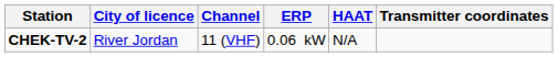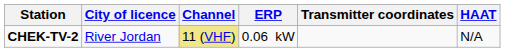columns swapped: HAAT <-> Transmitter coordinates
CHEK-TV-2 | Channel: no background -> khaki background
